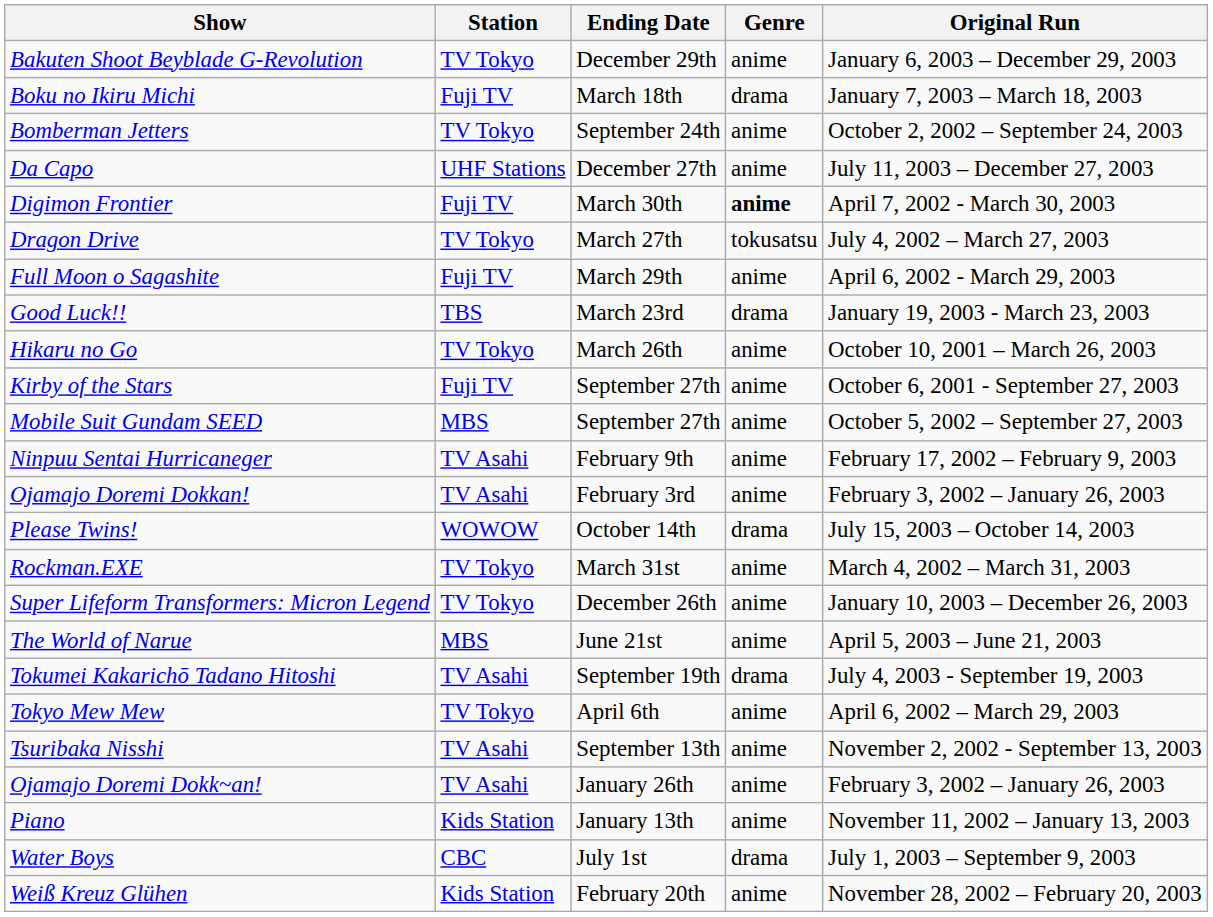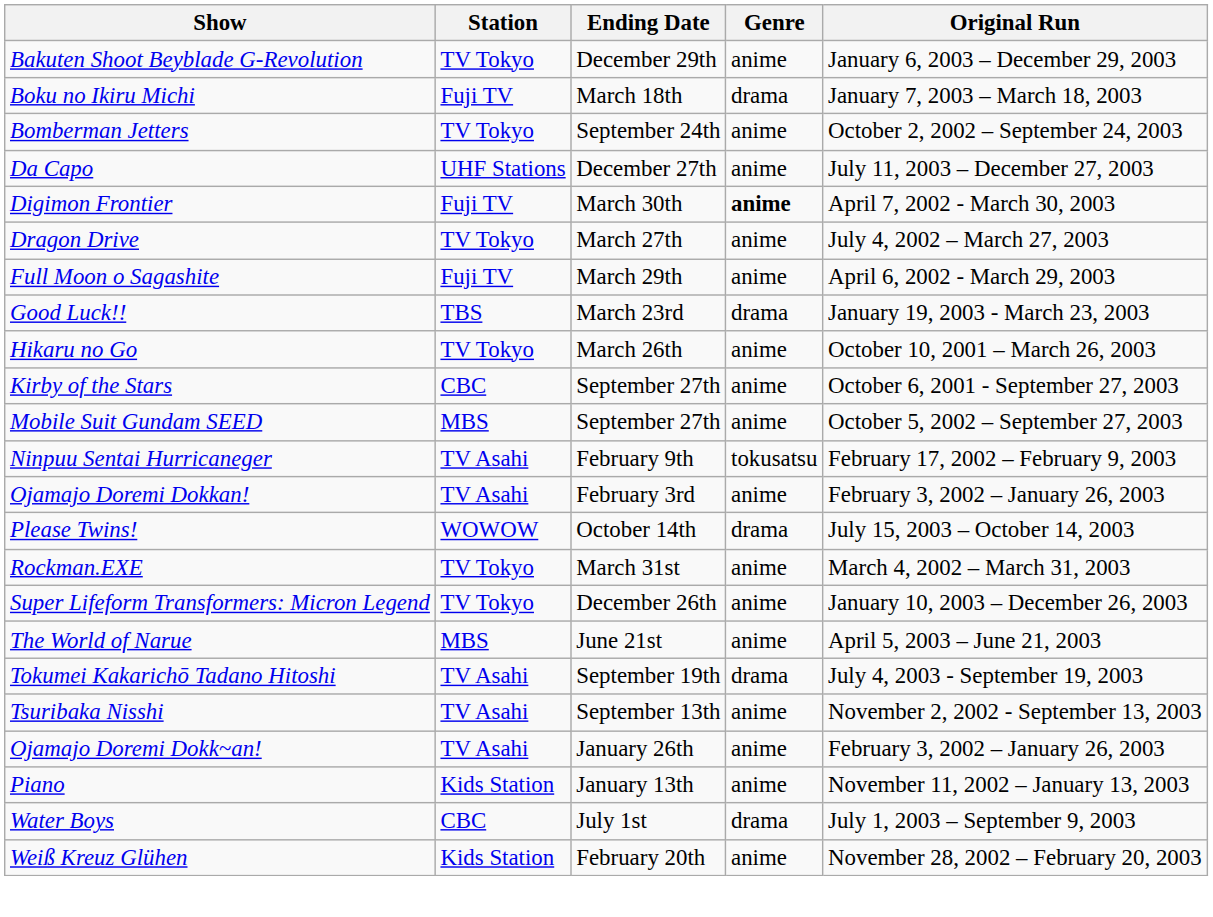Dragon Drive | Genre: tokusatsu -> anime
Kirby of the Stars | Station: Fuji TV -> CBC
Ninpuu Sentai Hurricaneger | Genre: anime -> tokusatsu
- row: Tokyo Mew Mew | TV Tokyo | April 6th | anime | April 6, 2002 – March 29, 2003
